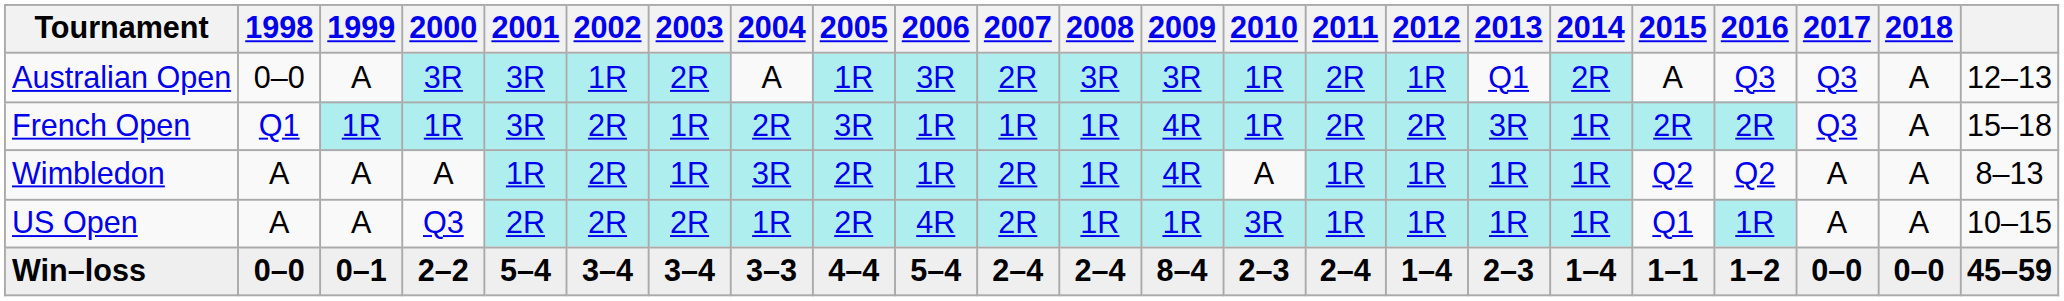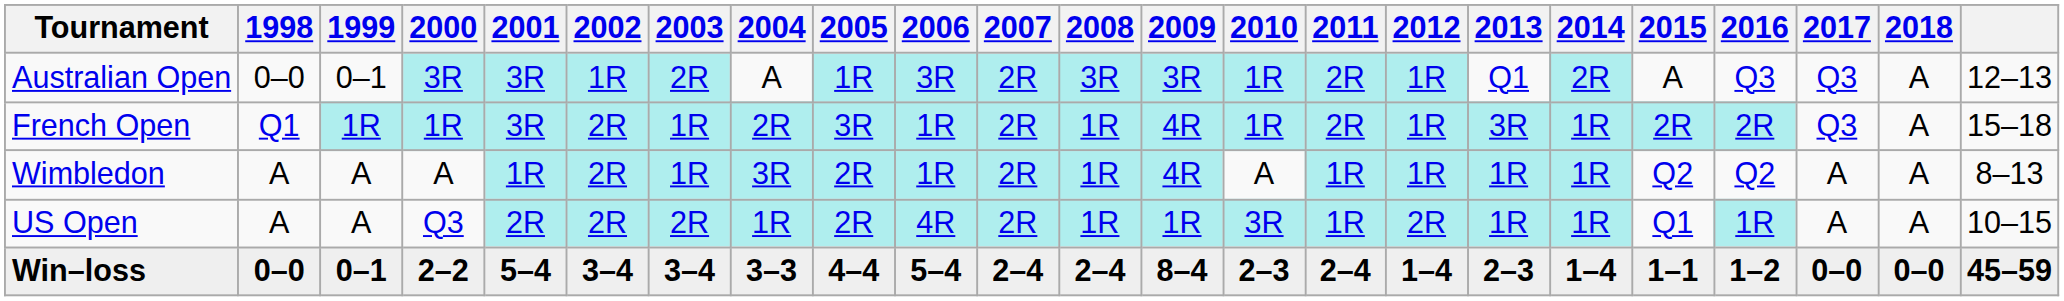Australian Open | 1999: A -> 0–1
French Open | 2007: 1R -> 2R
French Open | 2012: 2R -> 1R
US Open | 2012: 1R -> 2R
